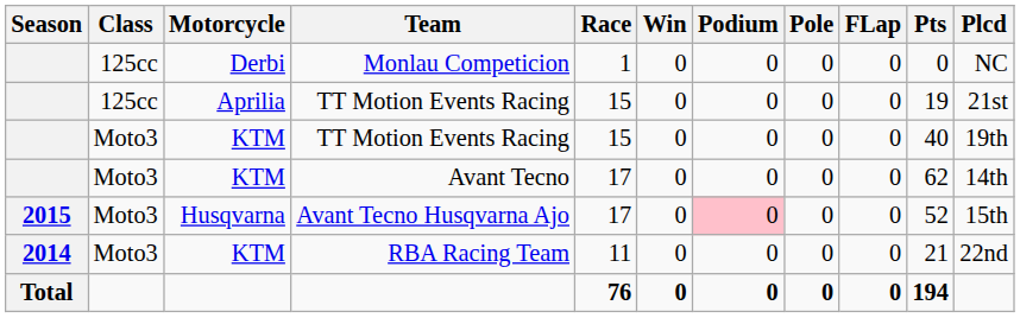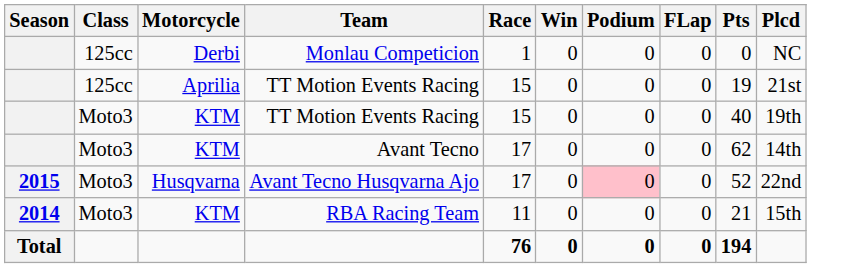- column: Pole | 0 | 0 | 0 | 0 | 0 | 0 | 0
Avant Tecno Husqvarna Ajo | Plcd: 15th -> 22nd
RBA Racing Team | Plcd: 22nd -> 15th
